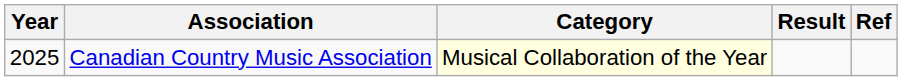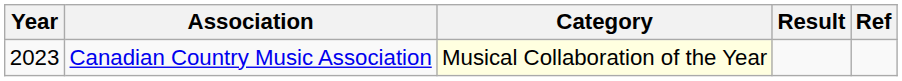Canadian Country Music Association | Year: 2025 -> 2023
